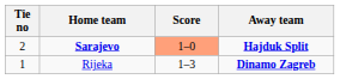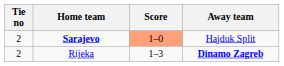Sarajevo | Away team: bold -> normal
Rijeka | Tie no: 1 -> 2
